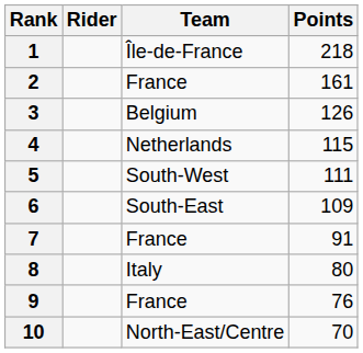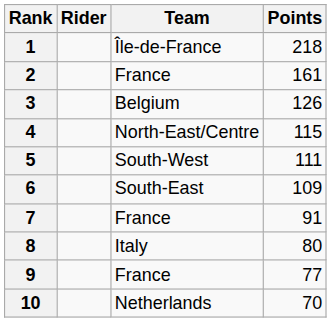4 | Team: Netherlands -> North-East/Centre
9 | Points: 76 -> 77
10 | Team: North-East/Centre -> Netherlands
